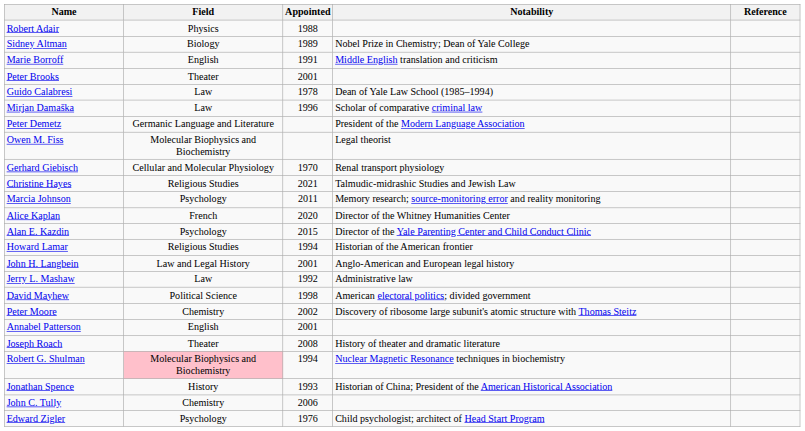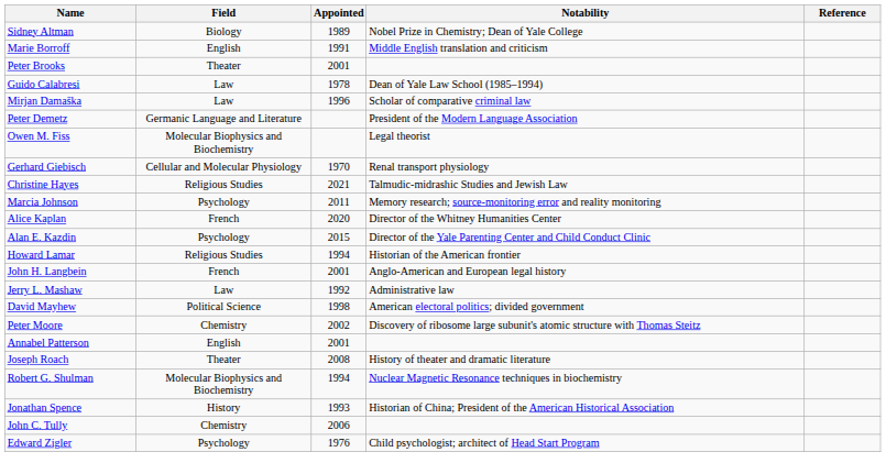- row: Robert Adair | Physics | 1988
John H. Langbein | Field: Law and Legal History -> French
Robert G. Shulman | Field: pink background -> no background
